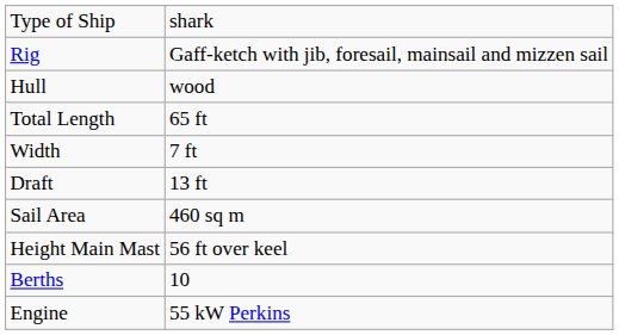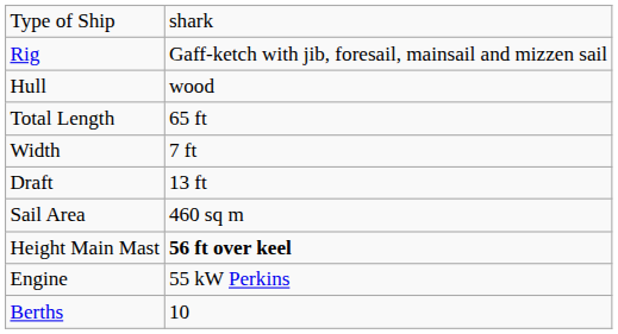Height Main Mast | column 2: normal -> bold
rows swapped: Engine <-> Berths
